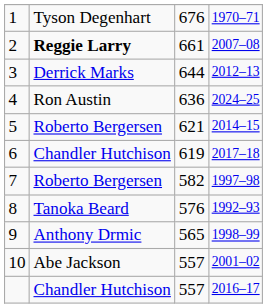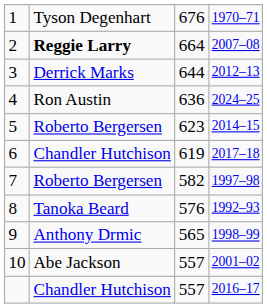2 | column 3: 661 -> 664
5 | column 3: 621 -> 623
